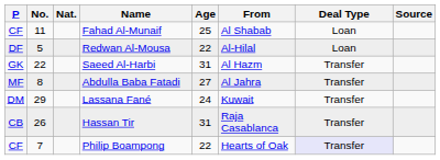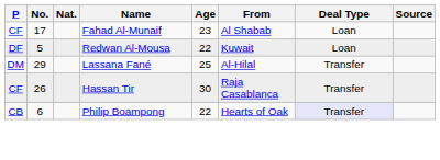Fahad Al-Munaif | No.: 11 -> 17
Fahad Al-Munaif | Age: 25 -> 23
Redwan Al-Mousa | From: Al-Hilal -> Kuwait
- row: GK | 22 | Saeed Al-Harbi | 31 | Al Hazm | Transfer
- row: MF | 8 | Abdulla Baba Fatadi | 27 | Al Jahra | Transfer
Lassana Fané | Age: 24 -> 25
Lassana Fané | From: Kuwait -> Al-Hilal
Hassan Tir | P: CB -> CF
Hassan Tir | Age: 31 -> 30
Philip Boampong | P: CF -> CB
Philip Boampong | No.: 7 -> 6
